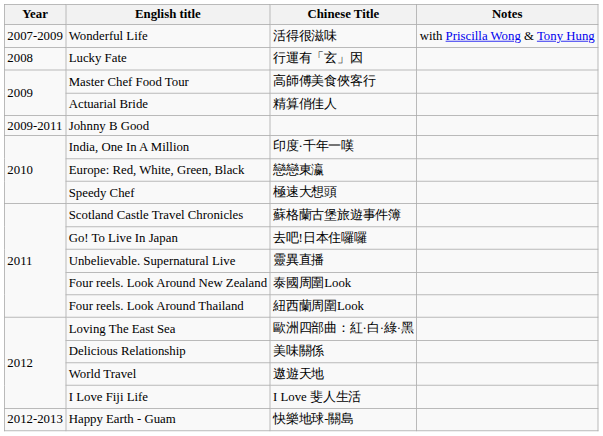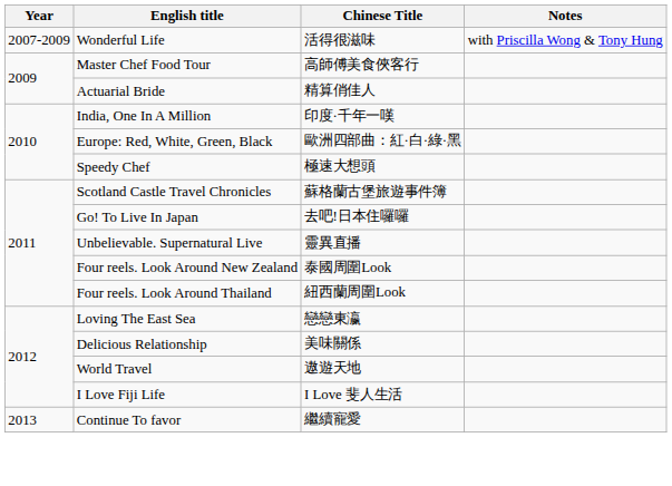- row: 2008 | Lucky Fate | 行運有「玄」因
- row: 2009-2011 | Johnny B Good
Europe: Red, White, Green, Black | Chinese Title: 戀戀東瀛 -> 歐洲四部曲：紅·白·綠·黑
Loving The East Sea | Chinese Title: 歐洲四部曲：紅·白·綠·黑 -> 戀戀東瀛
- row: 2012-2013 | Happy Earth - Guam | 快樂地球-關島
+ row: 2013 | Continue To favor | 繼續寵愛
